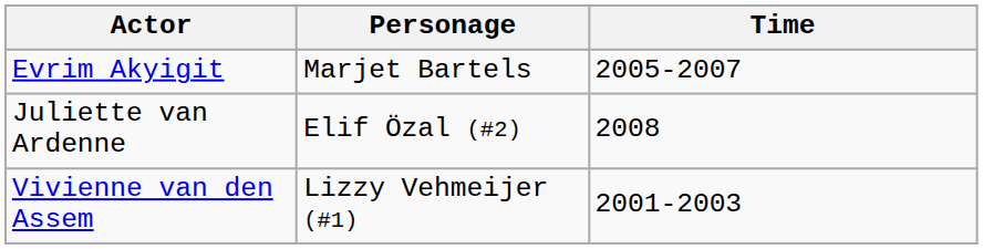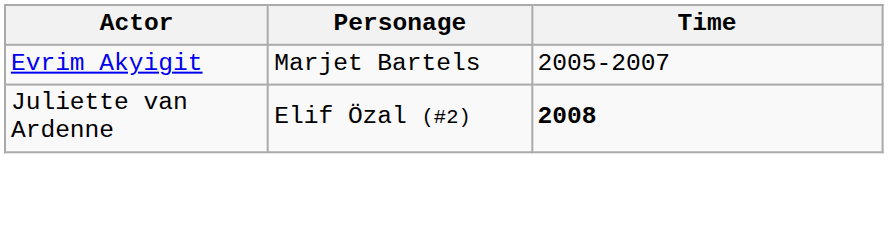Juliette van Ardenne | Time: normal -> bold
- row: Vivienne van den Assem | Lizzy Vehmeijer (#1) | 2001-2003
